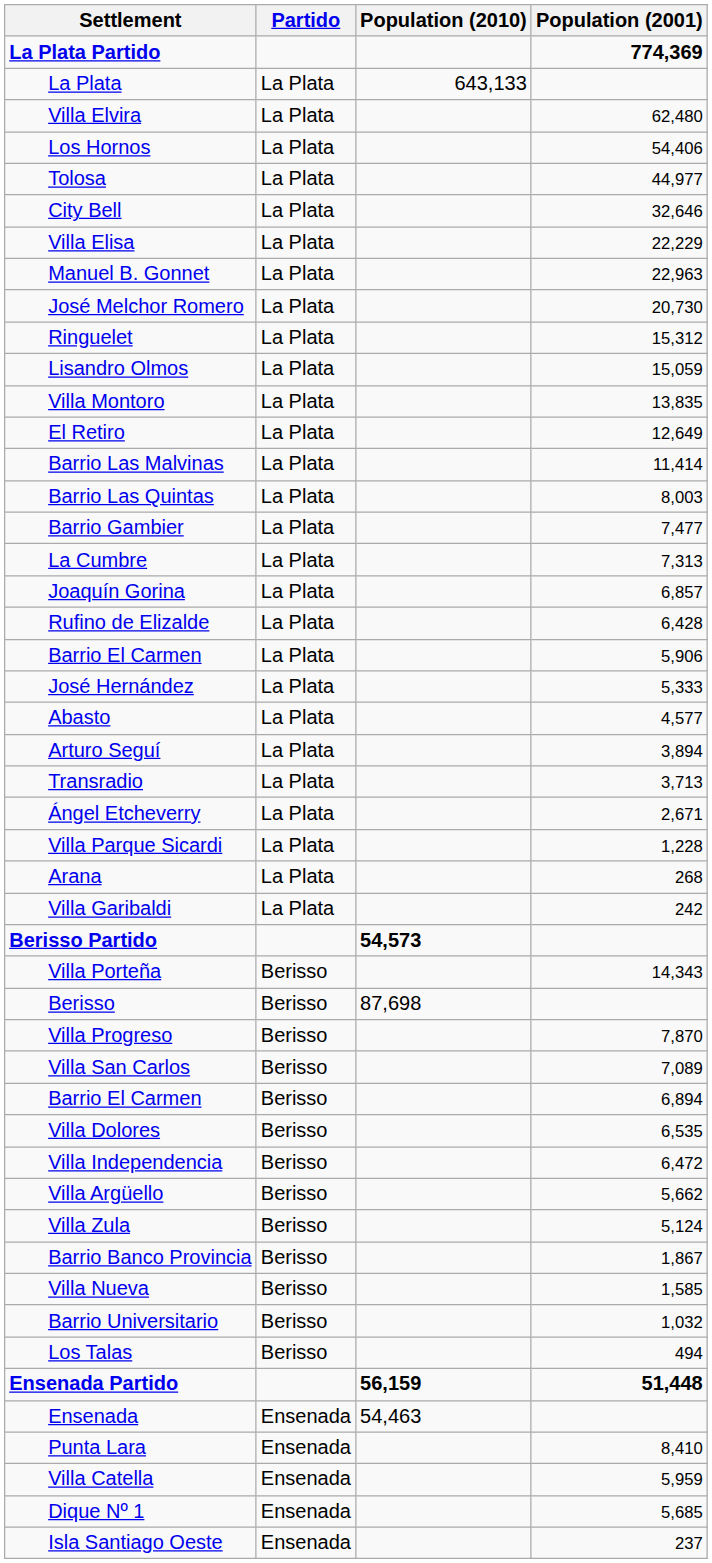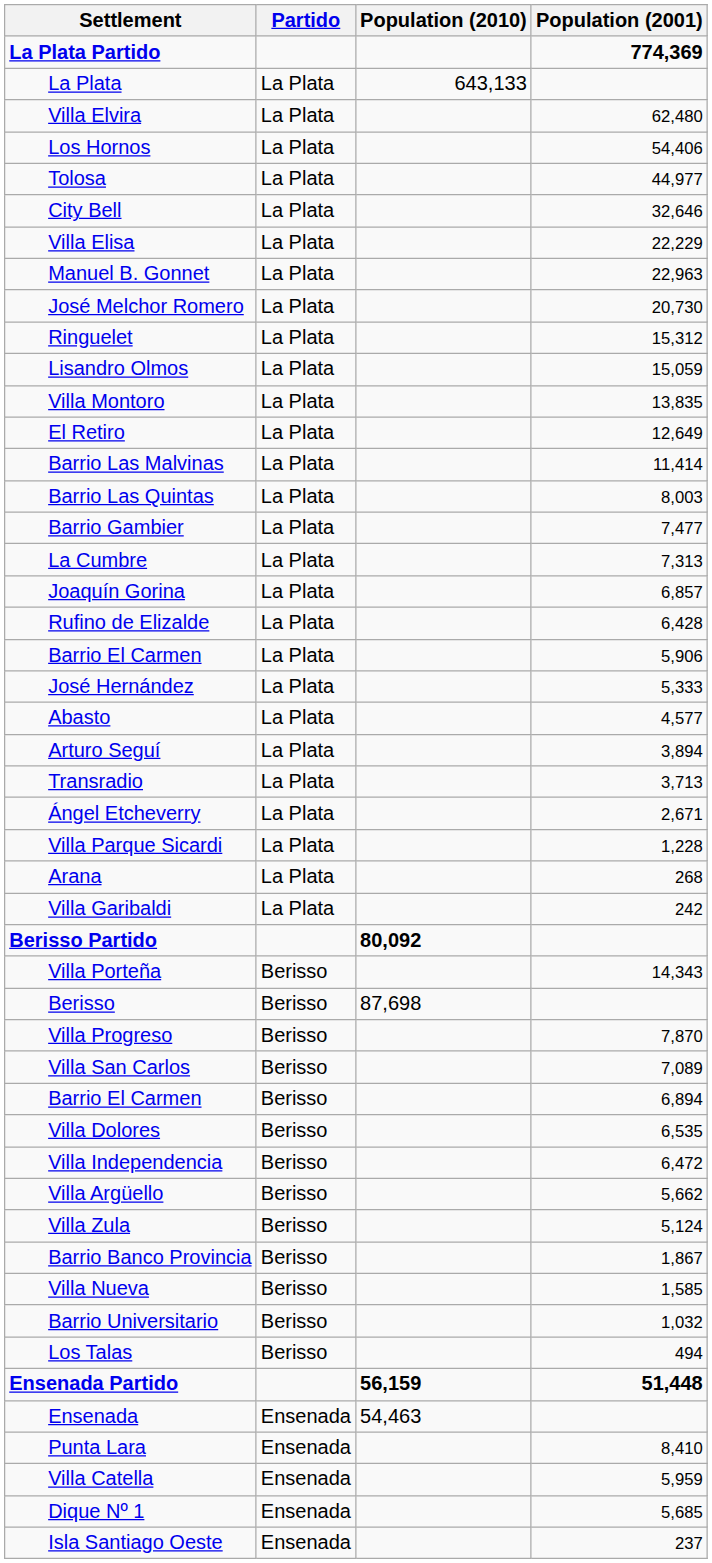Berisso Partido | Population (2010): 54,573 -> 80,092
